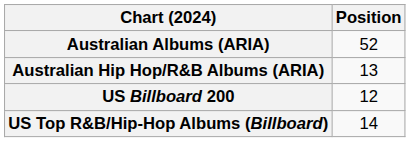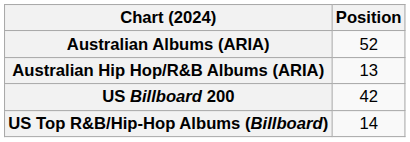US Billboard 200 | Position: 12 -> 42
